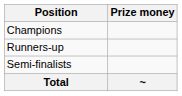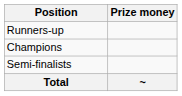rows swapped: Champions <-> Runners-up
